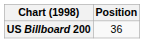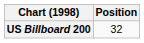US Billboard 200 | Position: 36 -> 32
